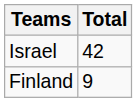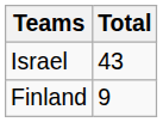Israel | Total: 42 -> 43
